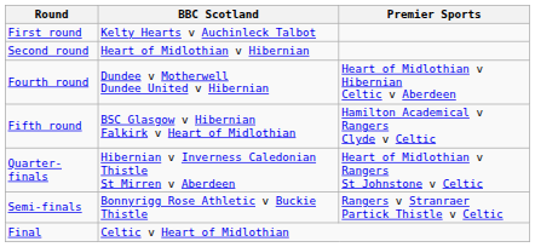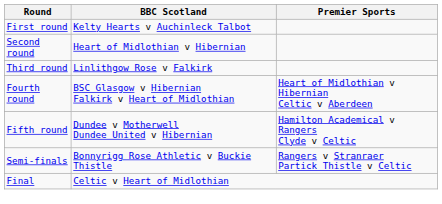+ row: Third round | Linlithgow Rose v Falkirk
Fourth round | BBC Scotland: Dundee v Motherwell Dundee United v Hibernian -> BSC Glasgow v Hibernian Falkirk v Heart of Midlothian
Fifth round | BBC Scotland: BSC Glasgow v Hibernian Falkirk v Heart of Midlothian -> Dundee v Motherwell Dundee United v Hibernian
- row: Quarter-finals | Hibernian v Inverness Caledonian Thistle St Mirren v Aberdeen | Heart of Midlothian v Rangers St Johnstone v Celtic
